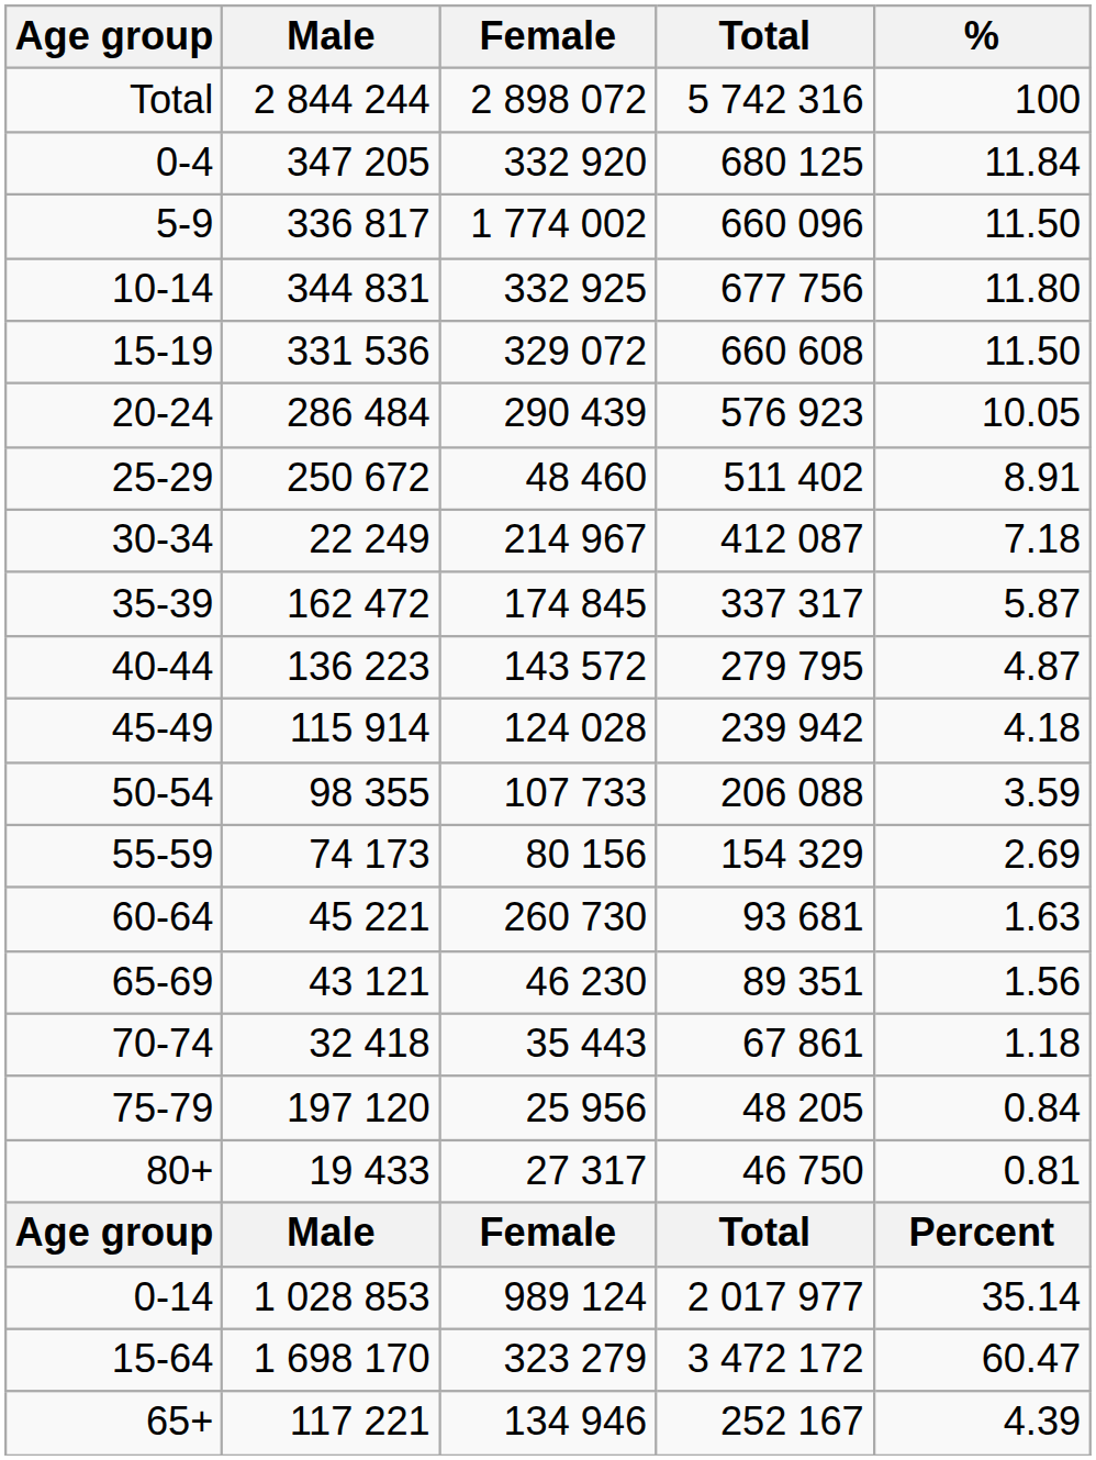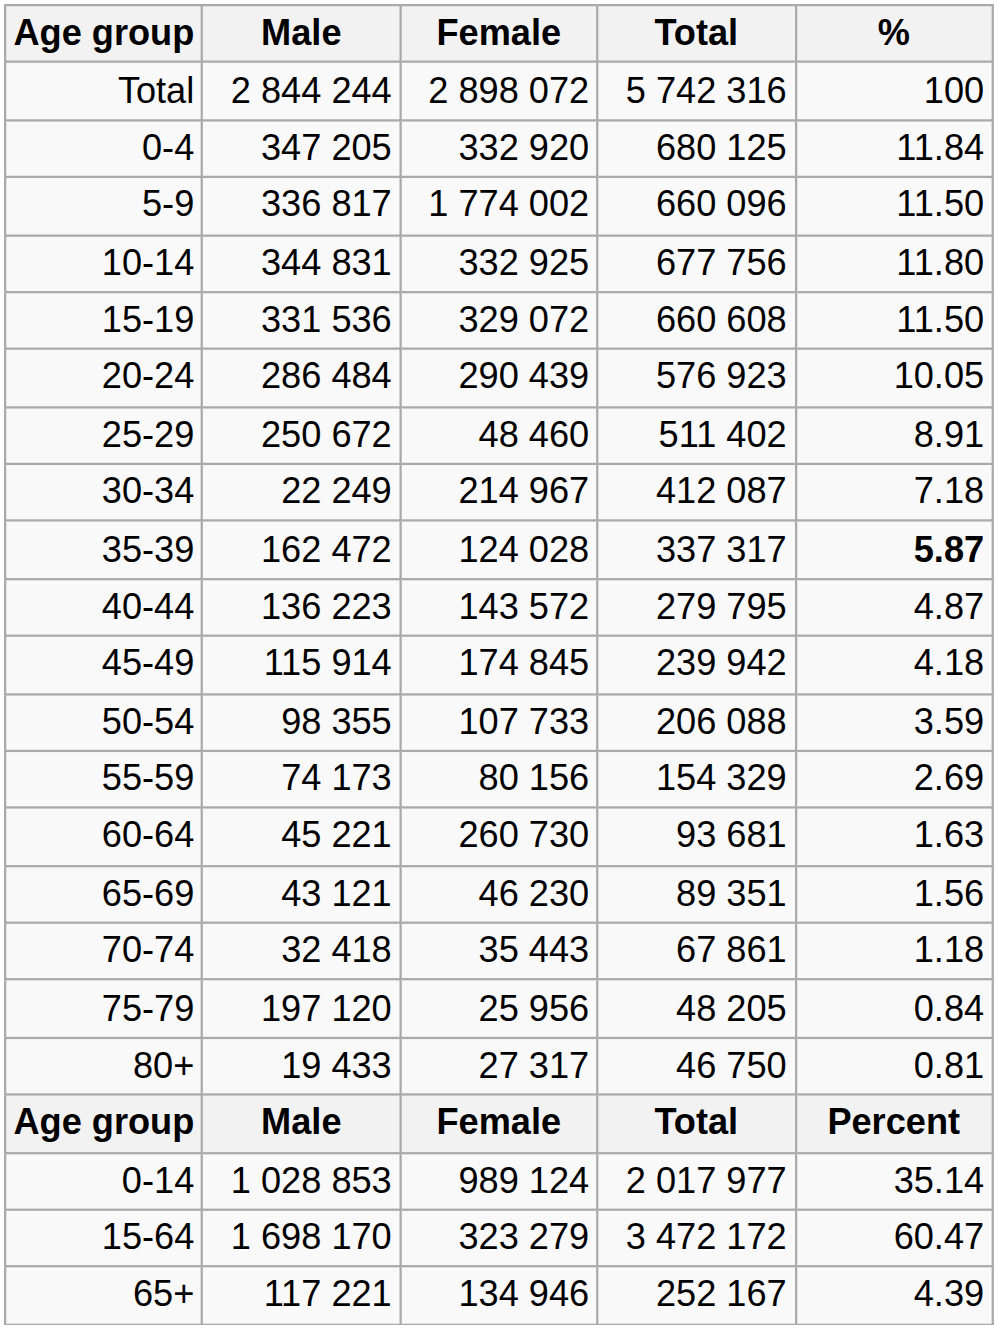35-39 | Female: 174 845 -> 124 028
35-39 | %: normal -> bold
45-49 | Female: 124 028 -> 174 845
